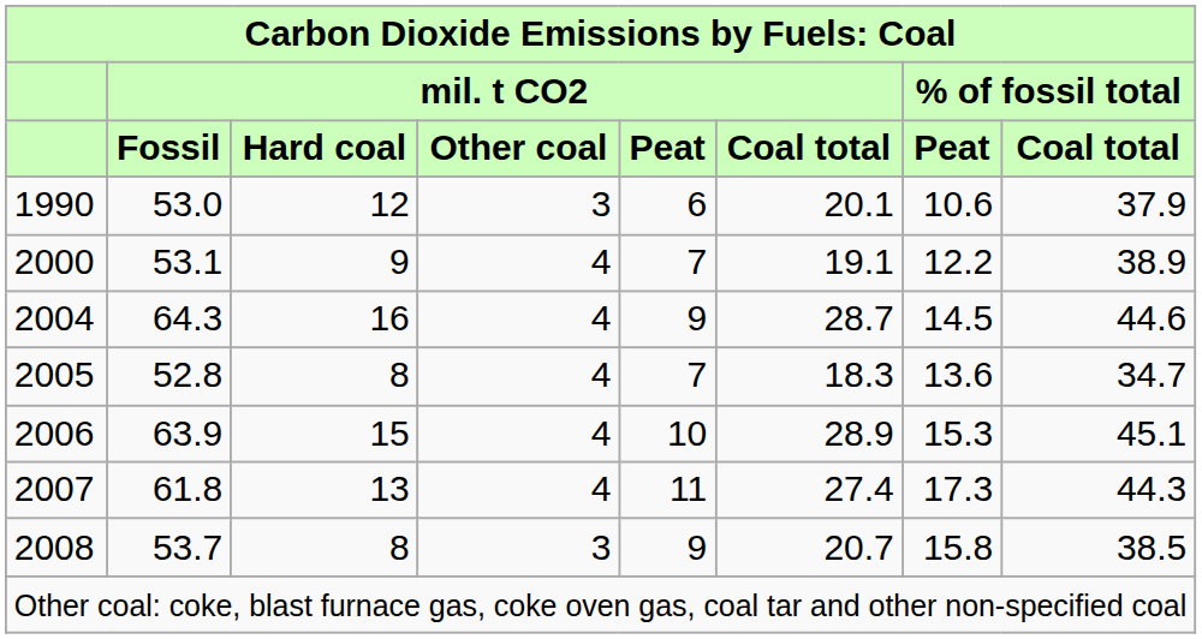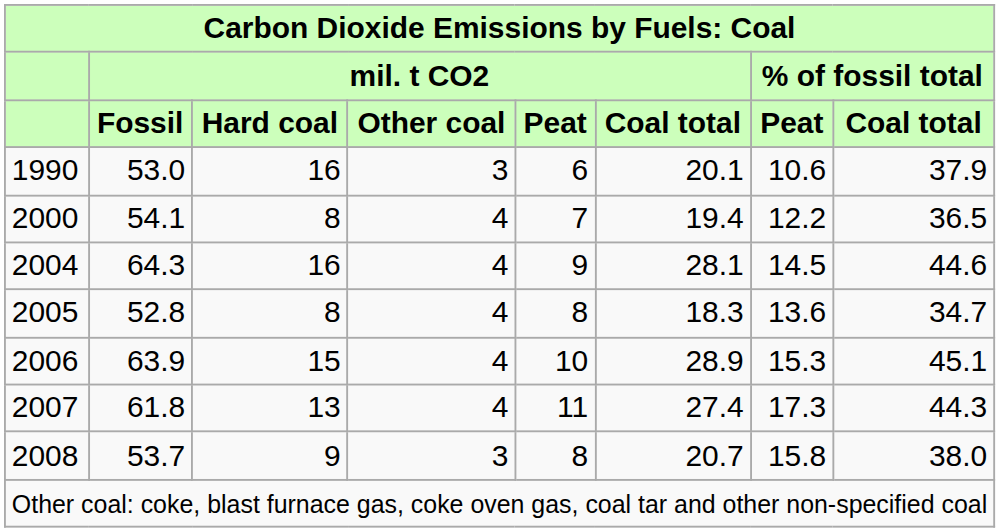1990 | mil. t CO2 / Hard coal: 12 -> 16
2000 | mil. t CO2 / Fossil: 53.1 -> 54.1
2000 | mil. t CO2 / Hard coal: 9 -> 8
2000 | mil. t CO2 / Coal total: 19.1 -> 19.4
2000 | % of fossil total / Coal total: 38.9 -> 36.5
2004 | mil. t CO2 / Coal total: 28.7 -> 28.1
2005 | mil. t CO2 / Peat: 7 -> 8
2008 | mil. t CO2 / Hard coal: 8 -> 9
2008 | mil. t CO2 / Peat: 9 -> 8
2008 | % of fossil total / Coal total: 38.5 -> 38.0
